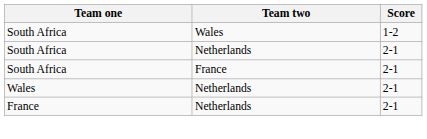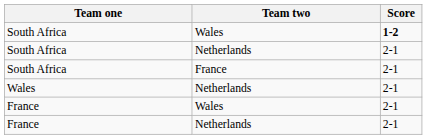South Africa / Wales | Score: normal -> bold
+ row: France | Wales | 2-1
